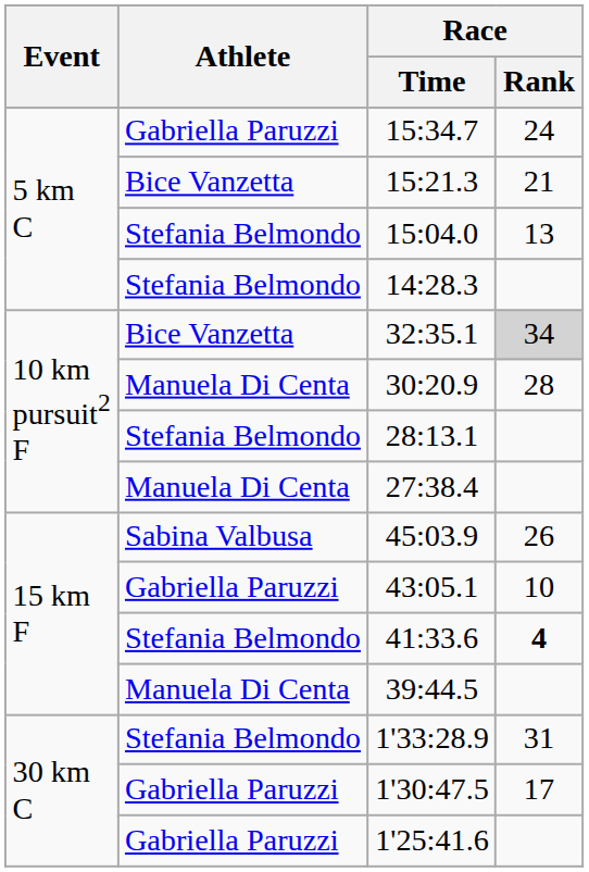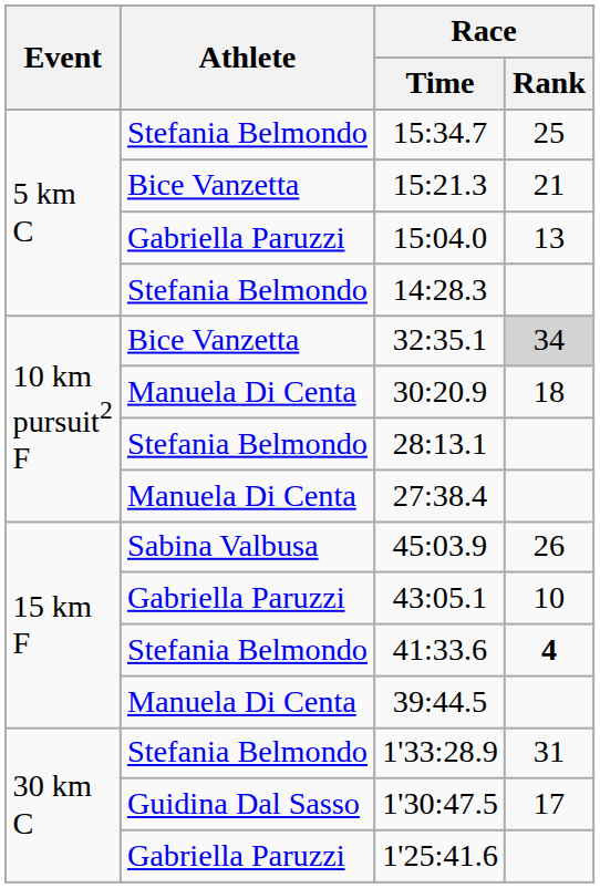15:34.7 | Athlete: Gabriella Paruzzi -> Stefania Belmondo
15:34.7 | Race / Rank: 24 -> 25
15:04.0 | Athlete: Stefania Belmondo -> Gabriella Paruzzi
30:20.9 | Race / Rank: 28 -> 18
1'30:47.5 | Athlete: Gabriella Paruzzi -> Guidina Dal Sasso
